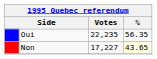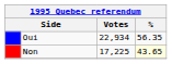Oui | Votes: 22,235 -> 22,934
Non | Votes: 17,227 -> 17,225
